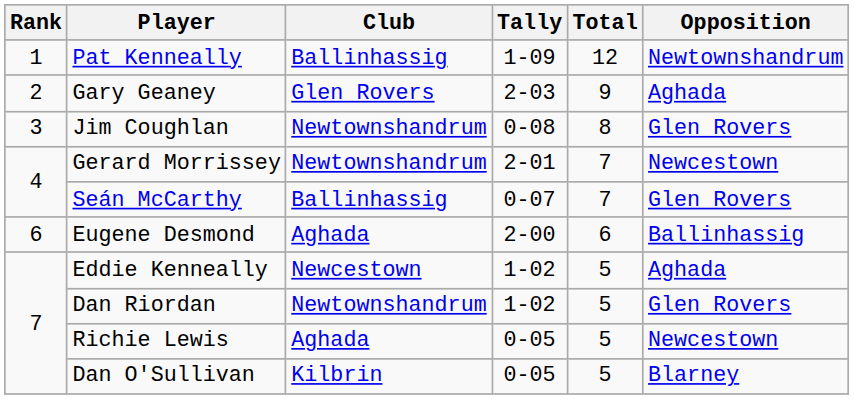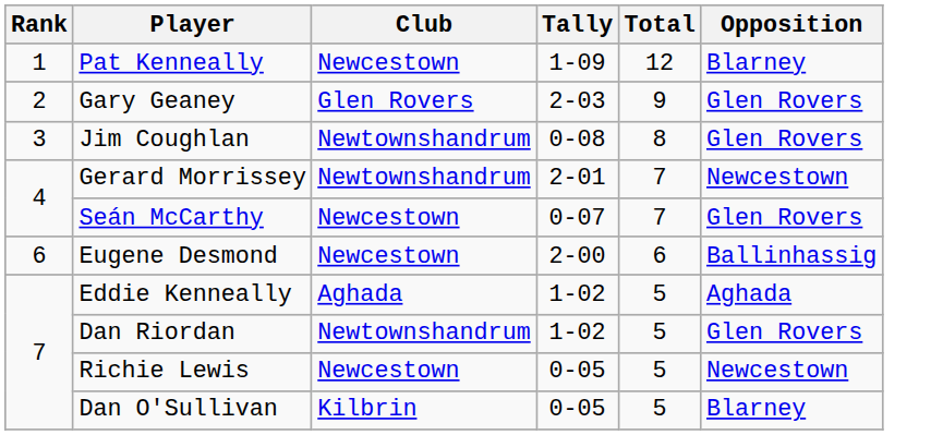Pat Kenneally | Club: Ballinhassig -> Newcestown
Pat Kenneally | Opposition: Newtownshandrum -> Blarney
Gary Geaney | Opposition: Aghada -> Glen Rovers
Seán McCarthy | Club: Ballinhassig -> Newcestown
Eugene Desmond | Club: Aghada -> Newcestown
Eddie Kenneally | Club: Newcestown -> Aghada
Richie Lewis | Club: Aghada -> Newcestown
